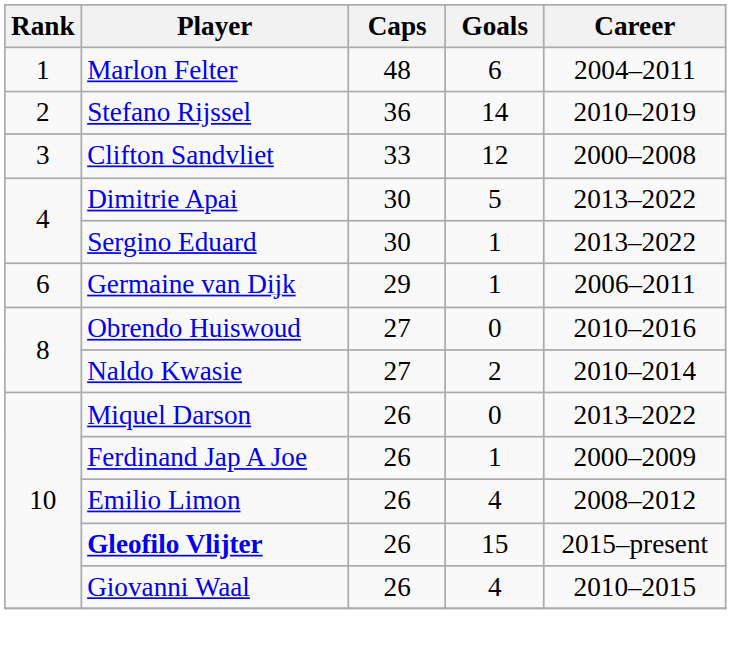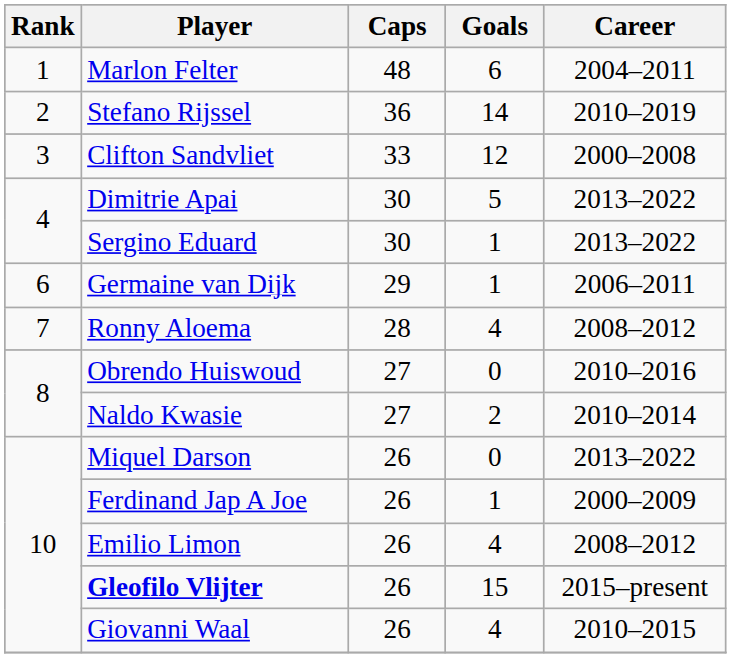+ row: 7 | Ronny Aloema | 28 | 4 | 2008–2012
